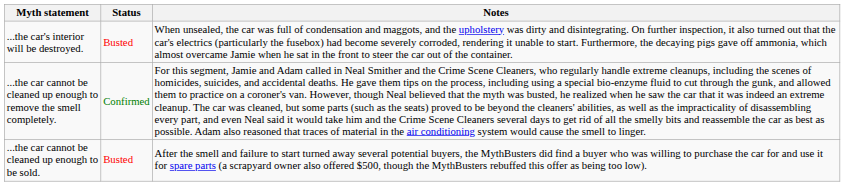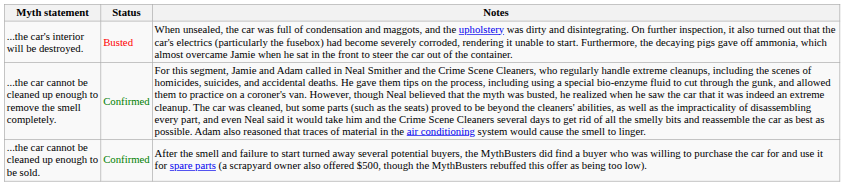...the car cannot be cleaned up enough to be sold. | Status: Busted -> Confirmed
